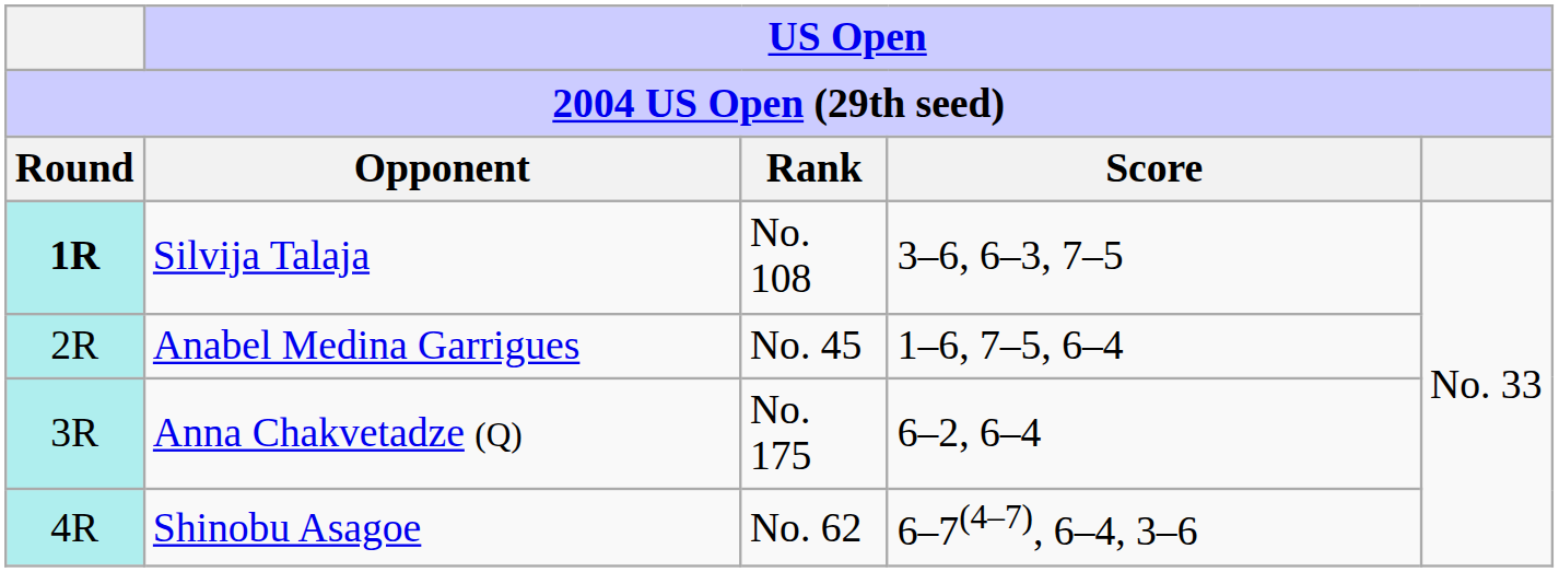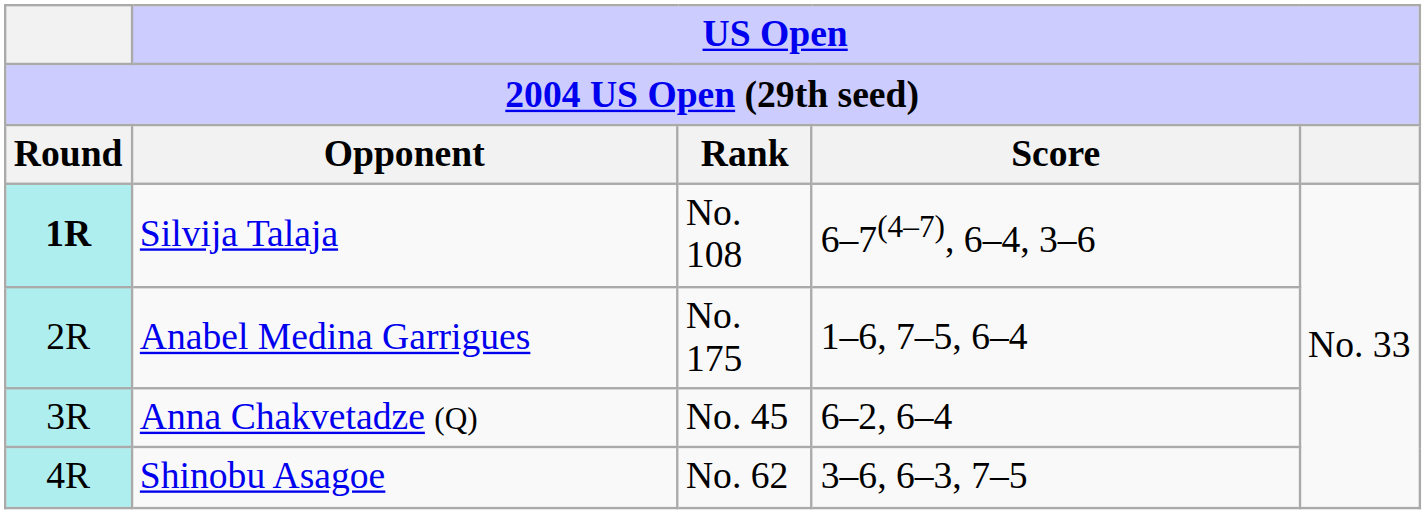Silvija Talaja | US Open / Score: 3–6, 6–3, 7–5 -> 6–7(4–7), 6–4, 3–6
Anabel Medina Garrigues | US Open / Rank: No. 45 -> No. 175
Anna Chakvetadze (Q) | US Open / Rank: No. 175 -> No. 45
Shinobu Asagoe | US Open / Score: 6–7(4–7), 6–4, 3–6 -> 3–6, 6–3, 7–5
